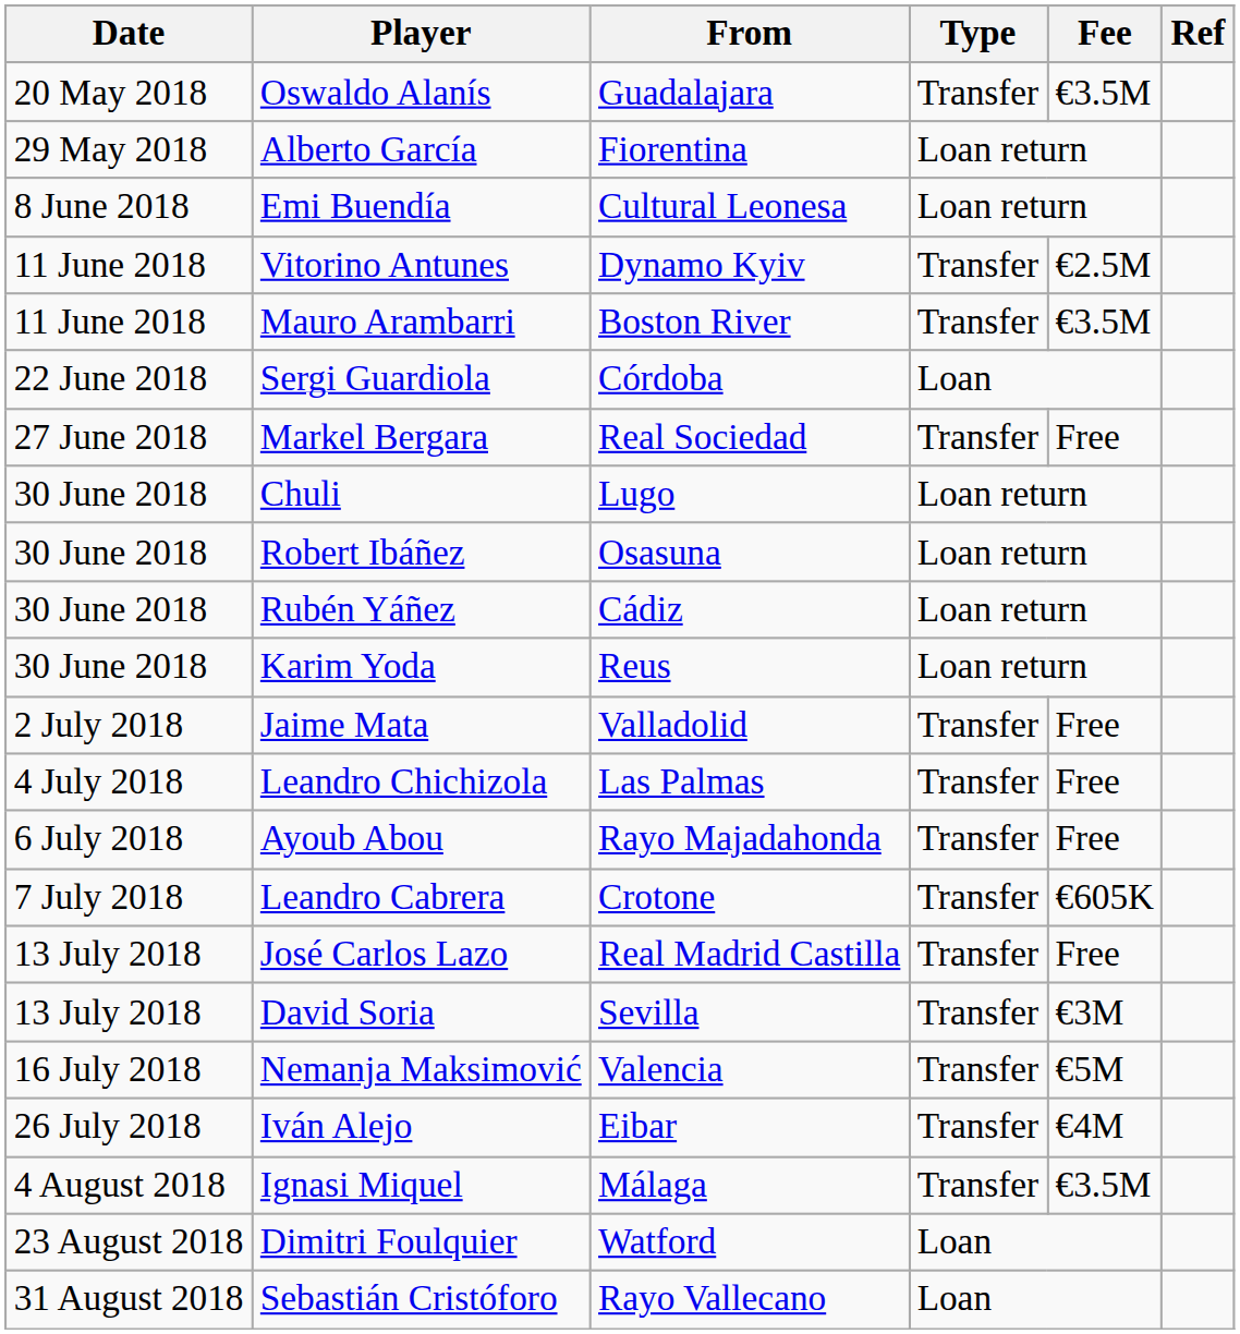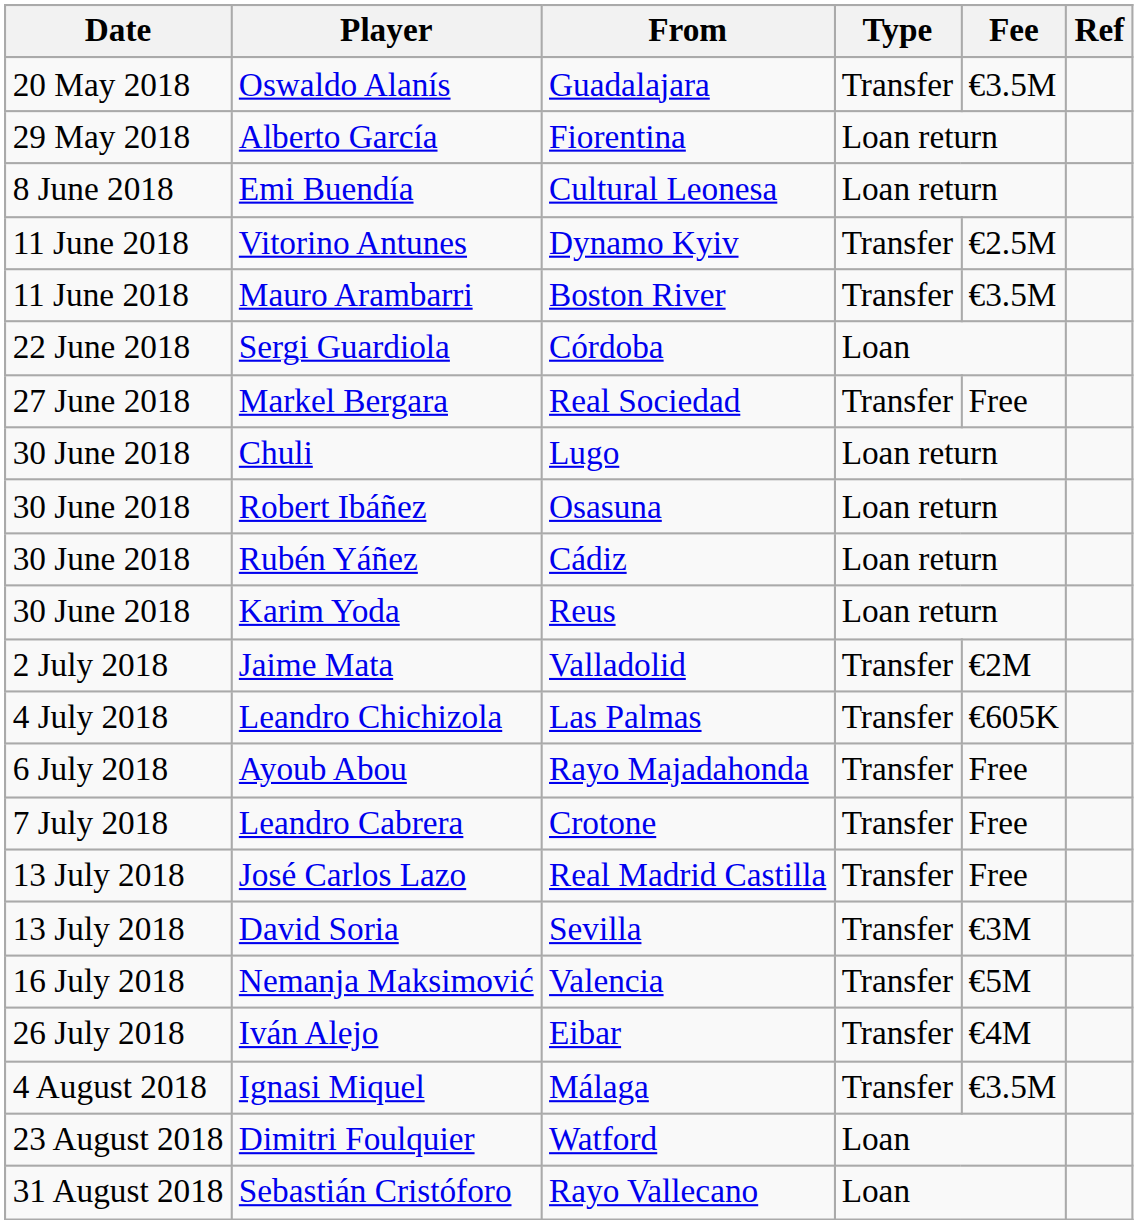Jaime Mata | Fee: Free -> €2M
Leandro Chichizola | Fee: Free -> €605K
Leandro Cabrera | Fee: €605K -> Free
